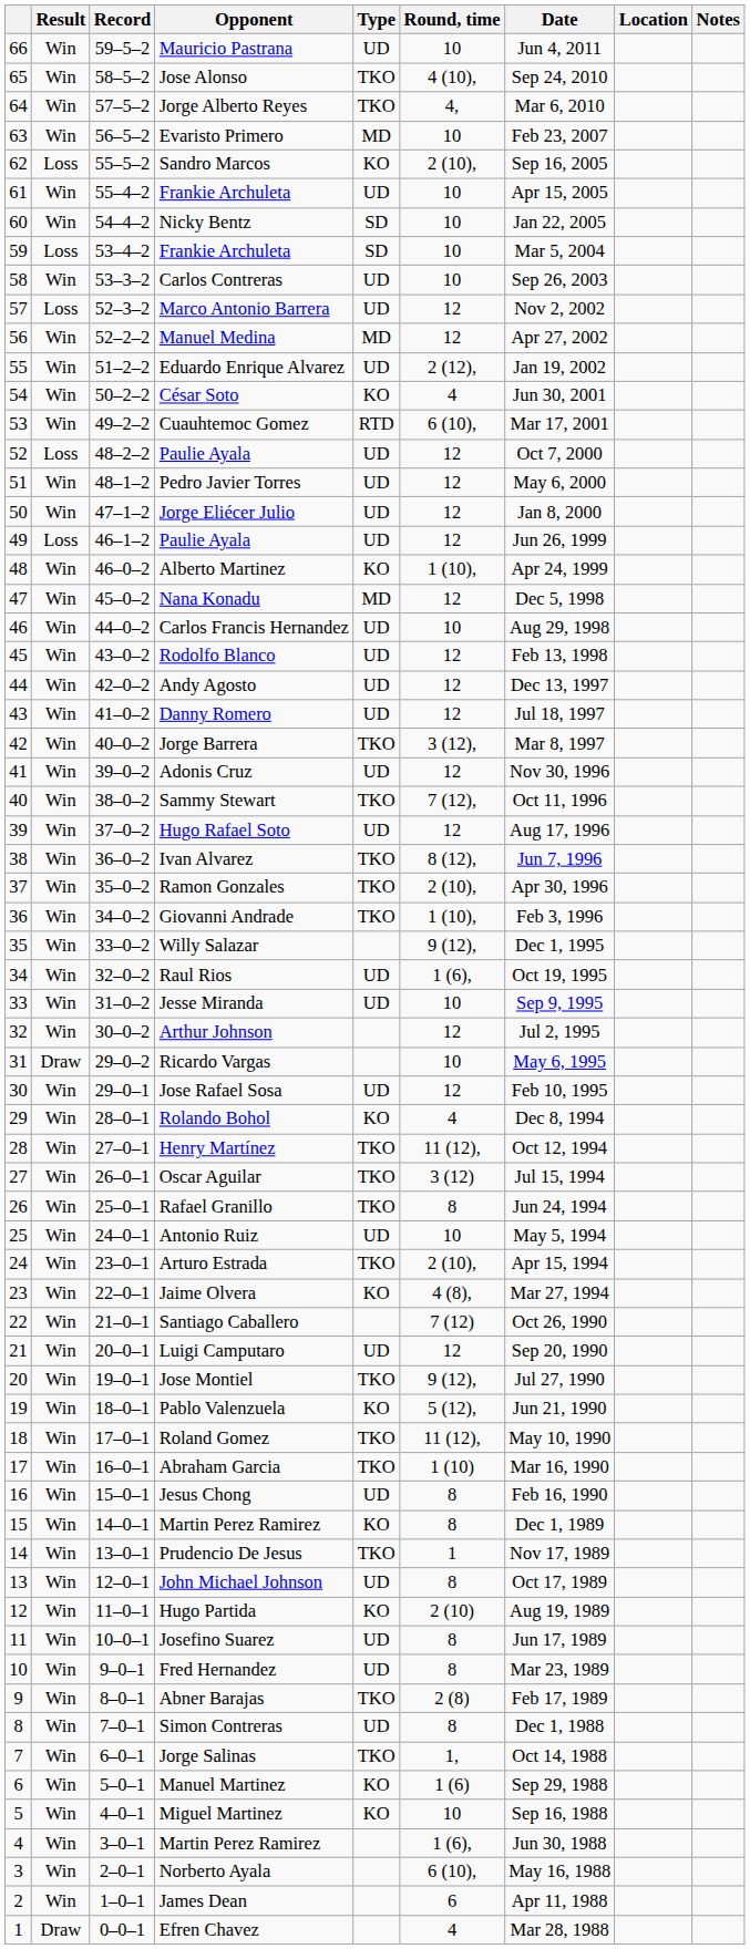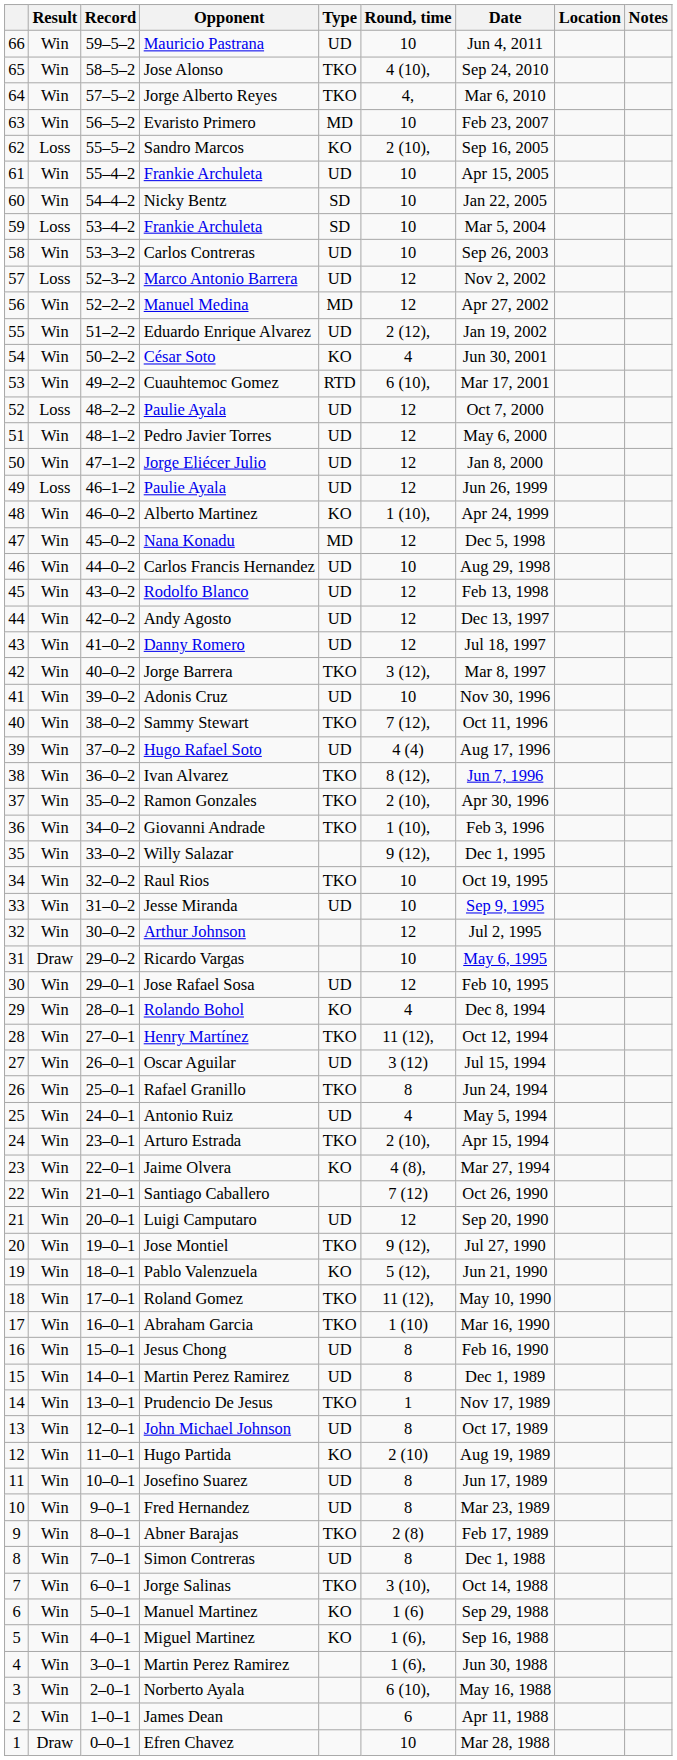Adonis Cruz | Round, time: 12 -> 10
Hugo Rafael Soto | Round, time: 12 -> 4 (4)
Raul Rios | Type: UD -> TKO
Raul Rios | Round, time: 1 (6), -> 10
Oscar Aguilar | Type: TKO -> UD
Antonio Ruiz | Round, time: 10 -> 4
15 / Martin Perez Ramirez | Type: KO -> UD
Jorge Salinas | Round, time: 1, -> 3 (10),
Miguel Martinez | Round, time: 10 -> 1 (6),
Efren Chavez | Round, time: 4 -> 10
